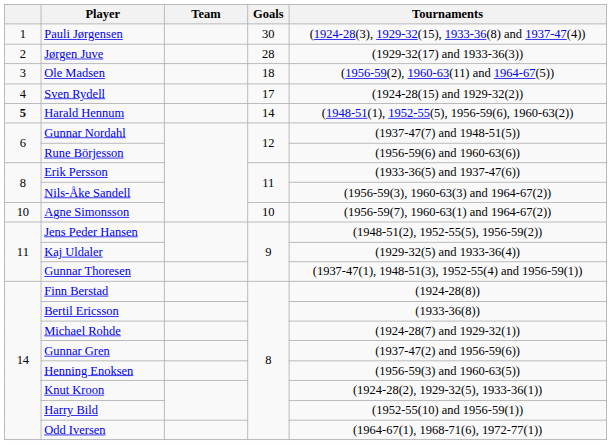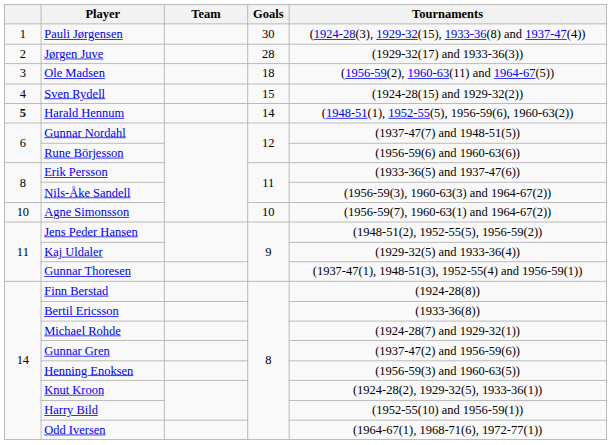Sven Rydell | Goals: 17 -> 15
